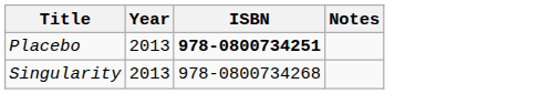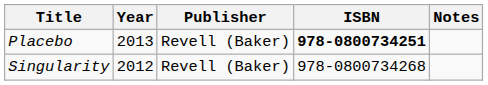+ column: Publisher | Revell (Baker) | Revell (Baker)
Singularity | Year: 2013 -> 2012
